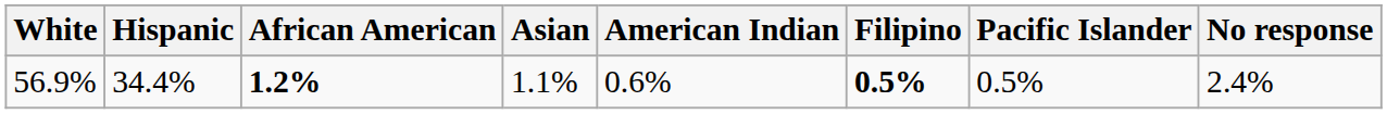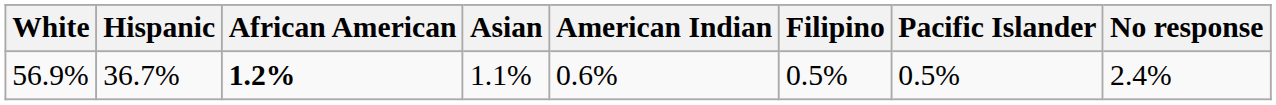56.9% | Hispanic: 34.4% -> 36.7%
56.9% | Filipino: bold -> normal
